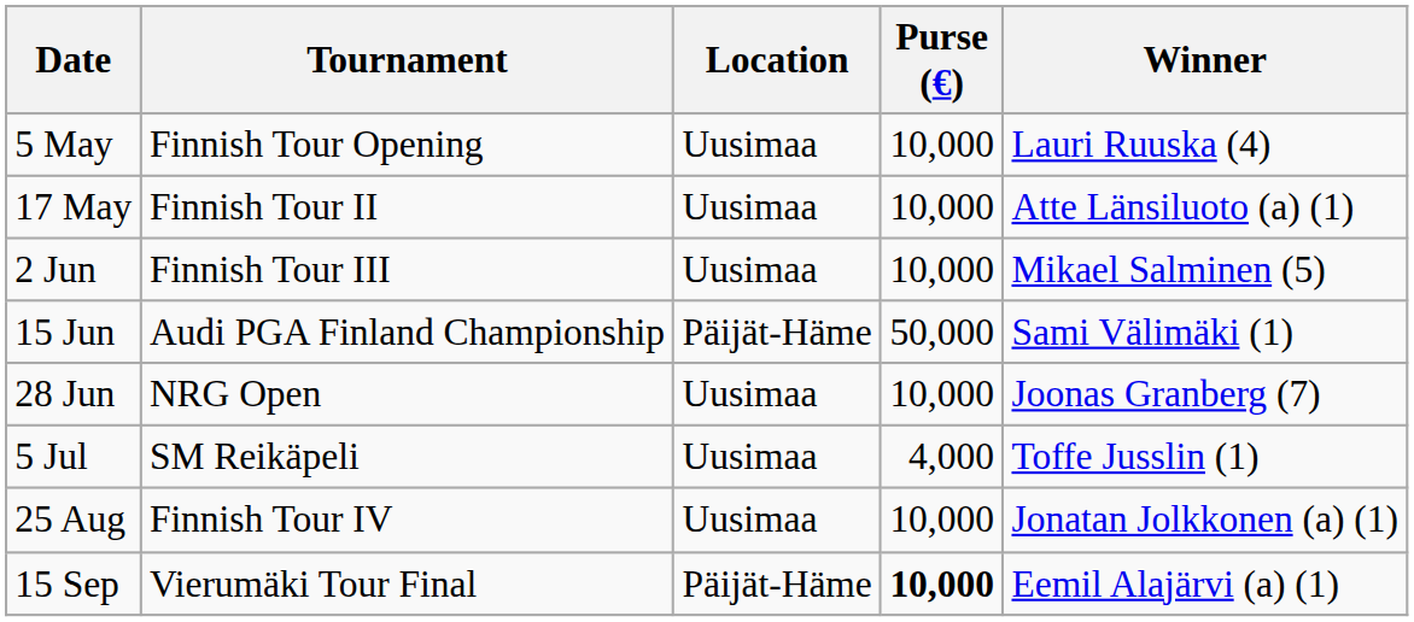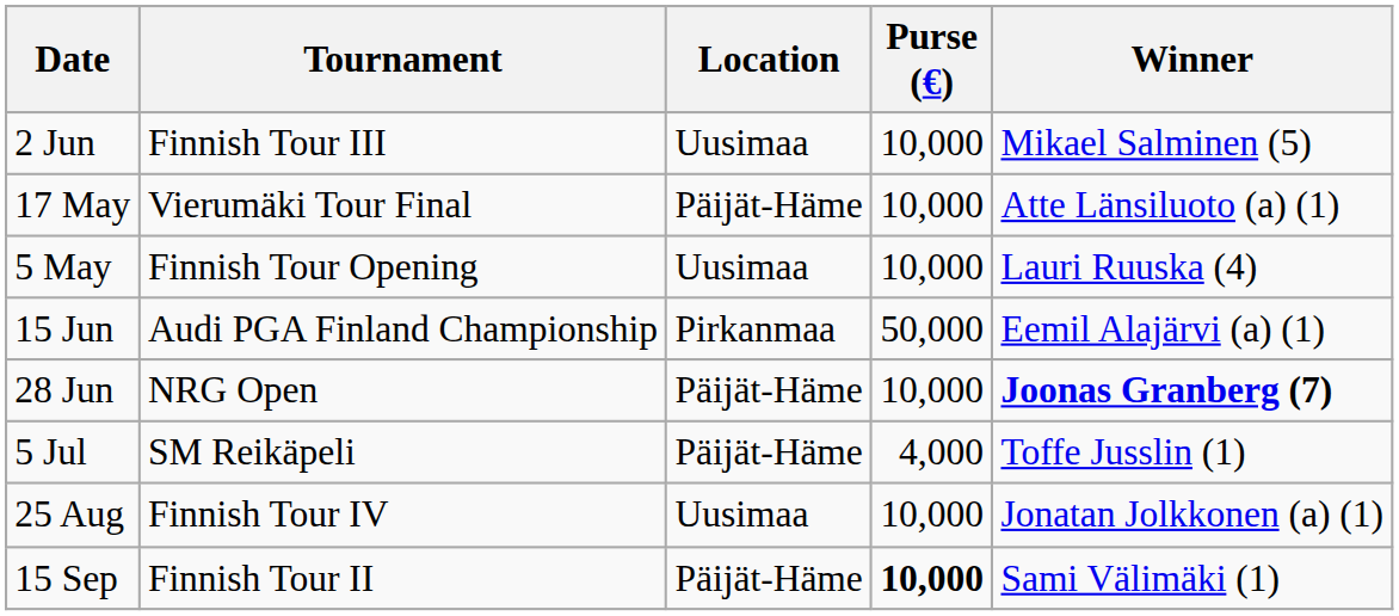rows swapped: 5 May <-> 2 Jun
17 May | Tournament: Finnish Tour II -> Vierumäki Tour Final
17 May | Location: Uusimaa -> Päijät-Häme
15 Jun | Location: Päijät-Häme -> Pirkanmaa
15 Jun | Winner: Sami Välimäki (1) -> Eemil Alajärvi (a) (1)
28 Jun | Location: Uusimaa -> Päijät-Häme
28 Jun | Winner: normal -> bold
5 Jul | Location: Uusimaa -> Päijät-Häme
15 Sep | Tournament: Vierumäki Tour Final -> Finnish Tour II
15 Sep | Winner: Eemil Alajärvi (a) (1) -> Sami Välimäki (1)
